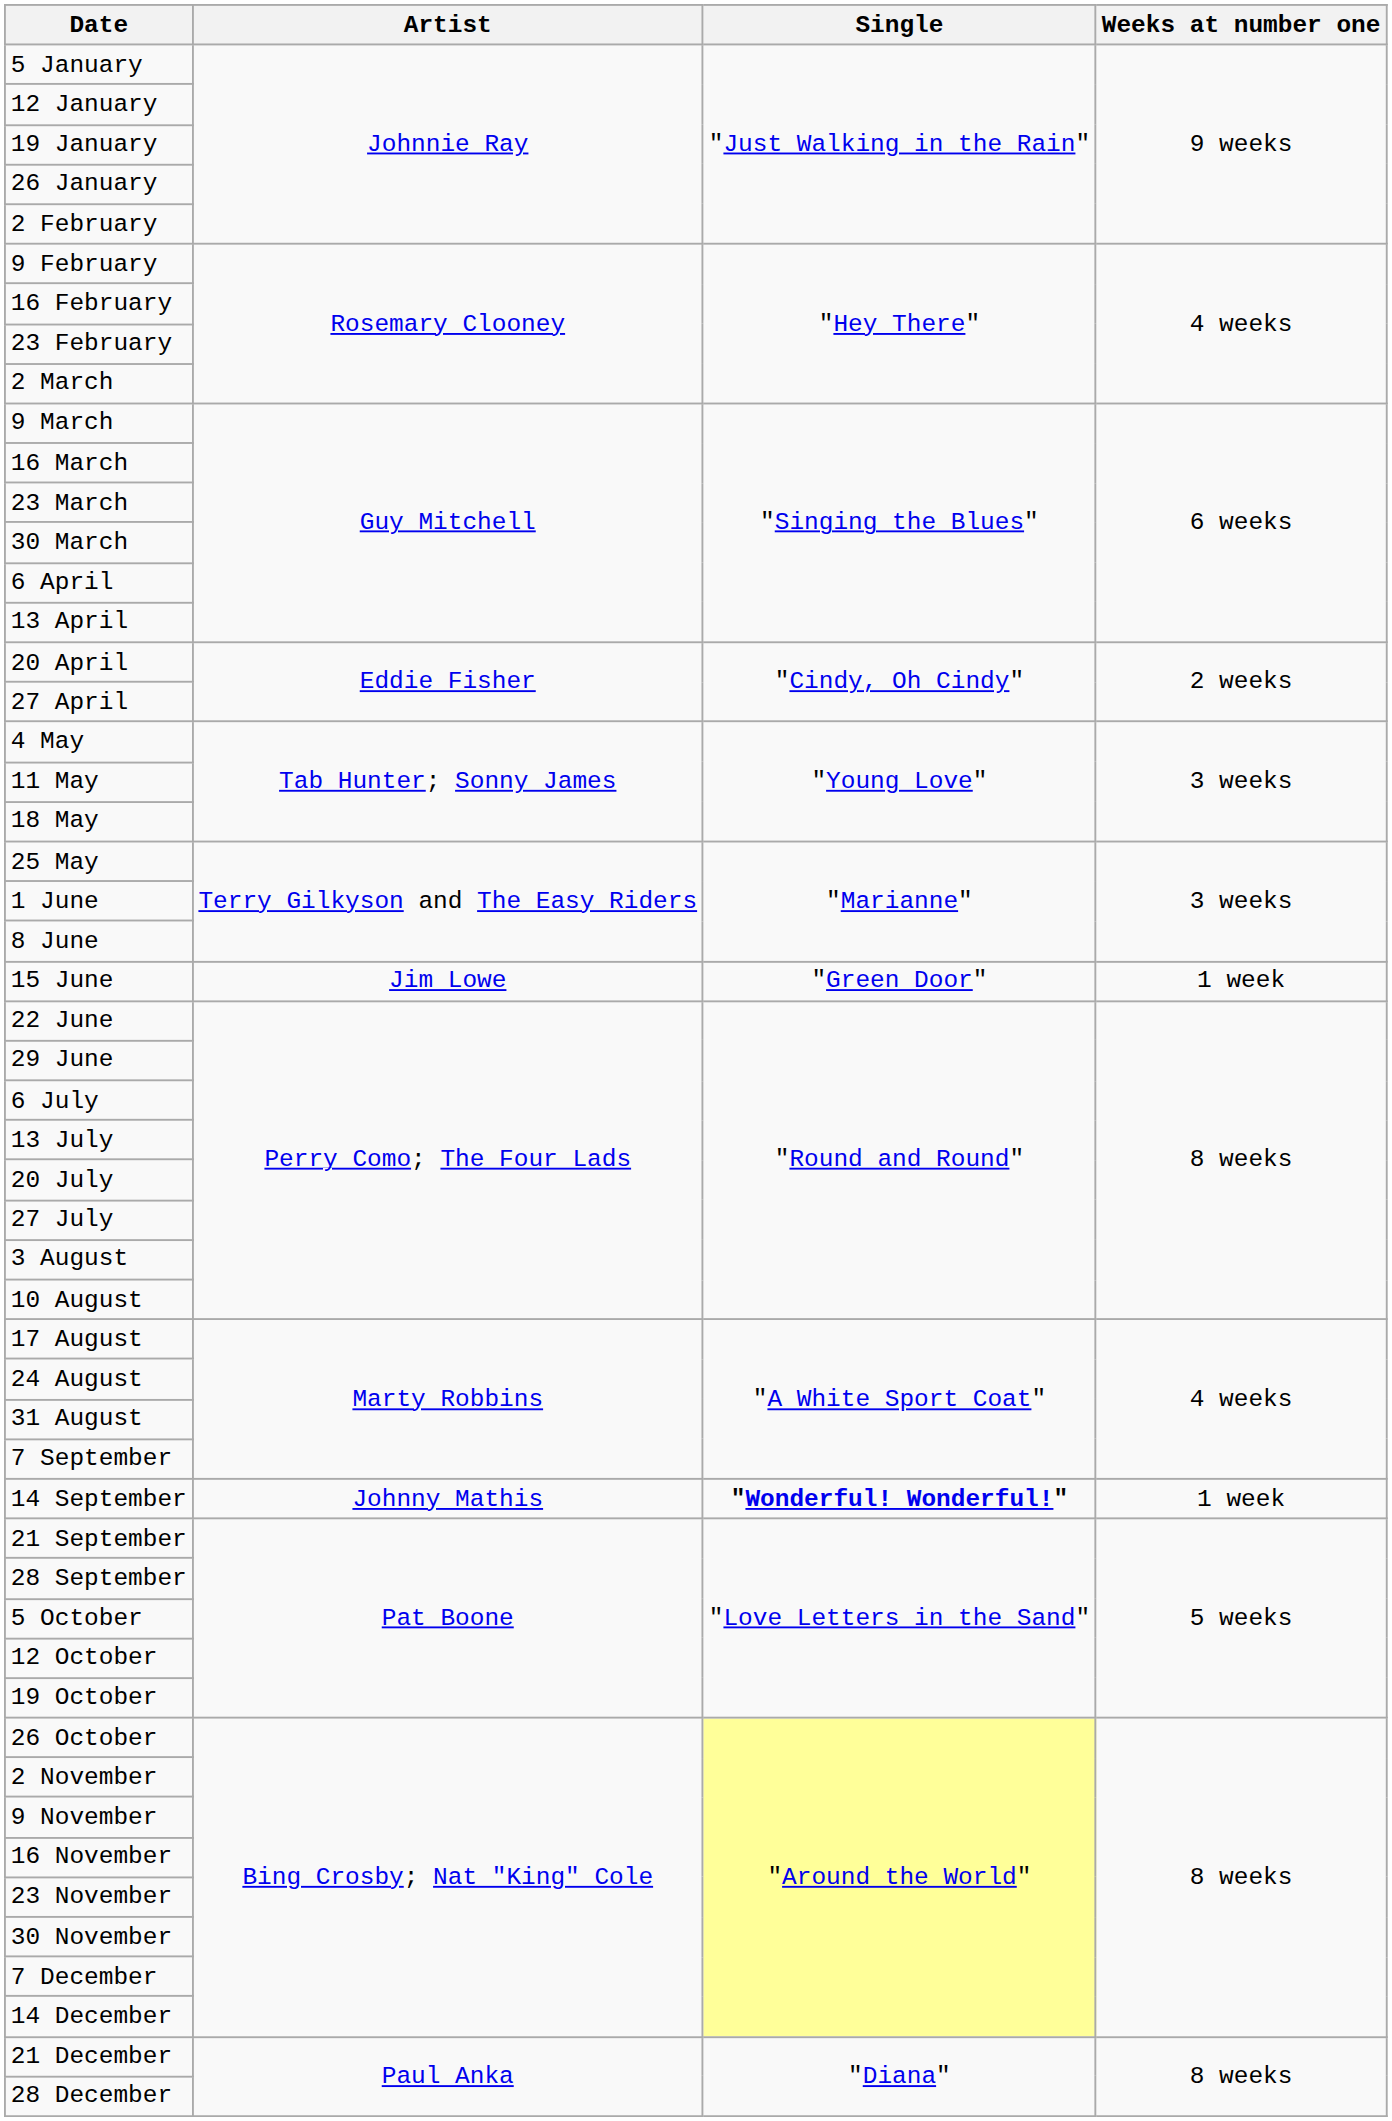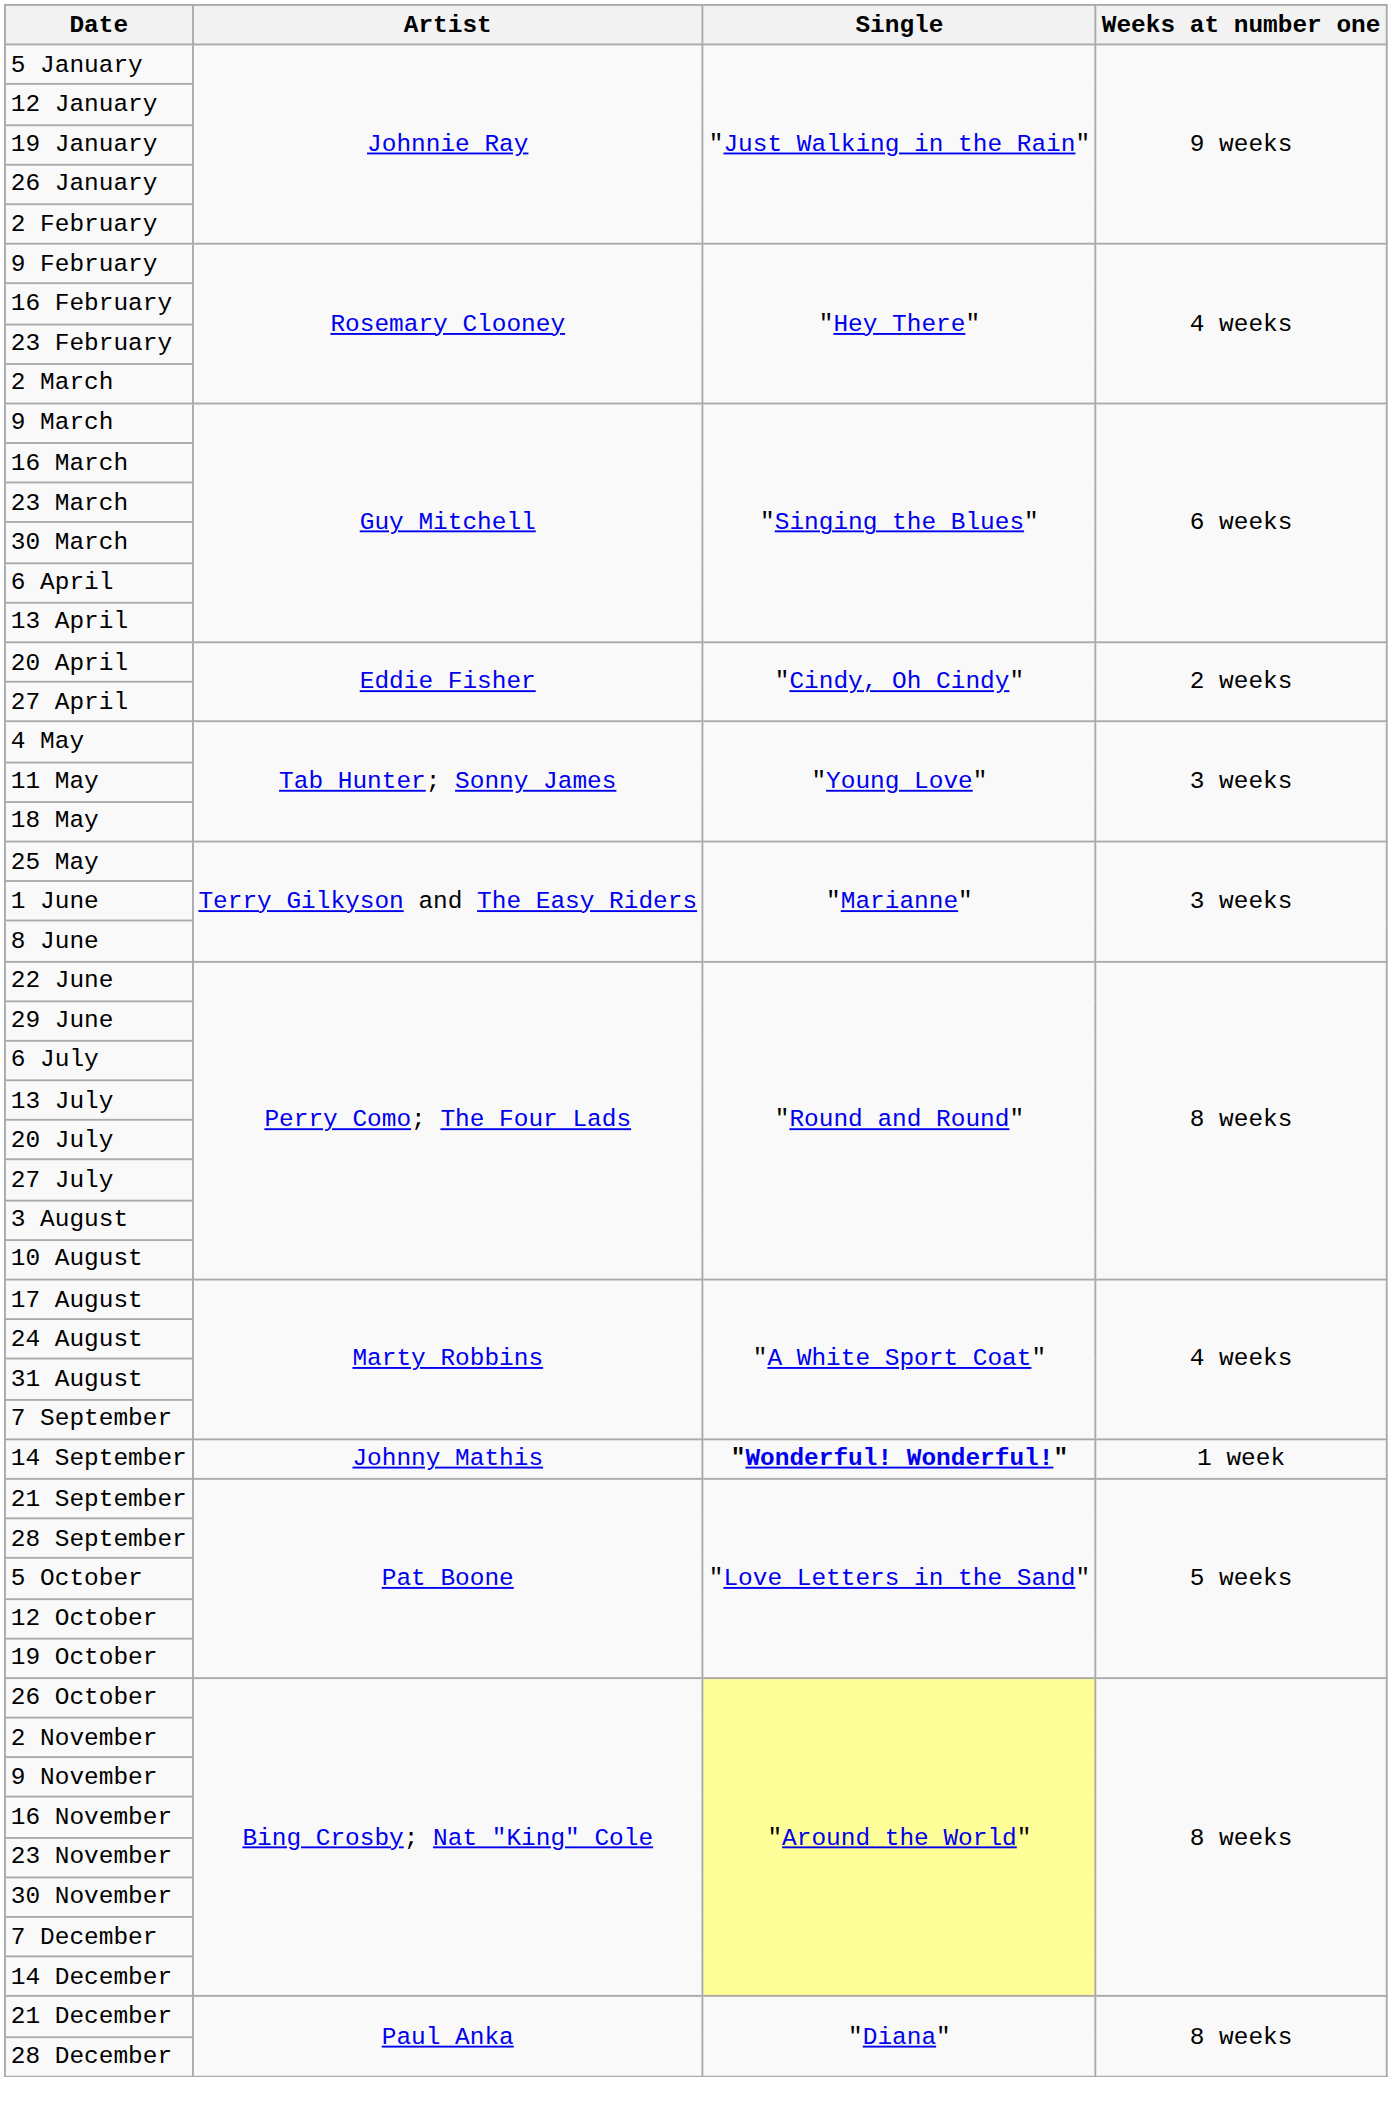- row: 15 June | Jim Lowe | "Green Door" | 1 week
